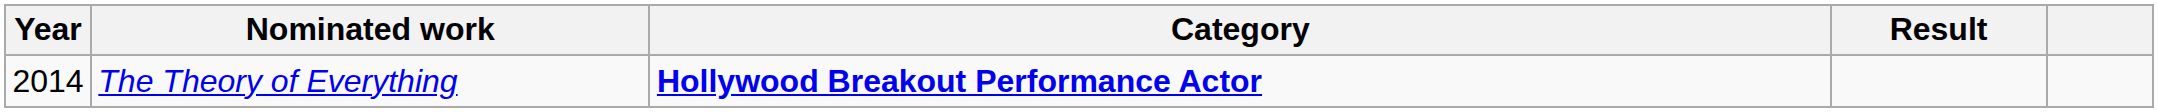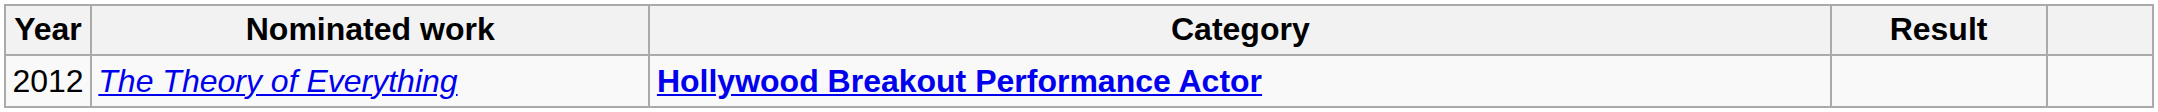The Theory of Everything | Year: 2014 -> 2012
